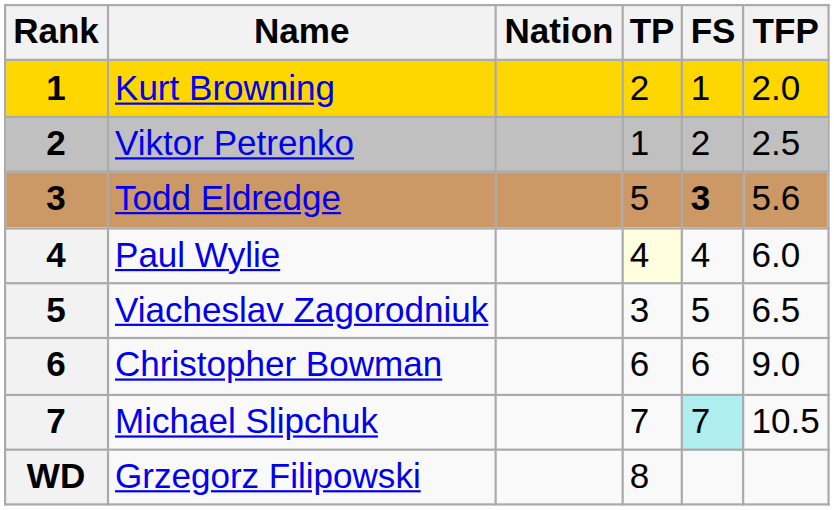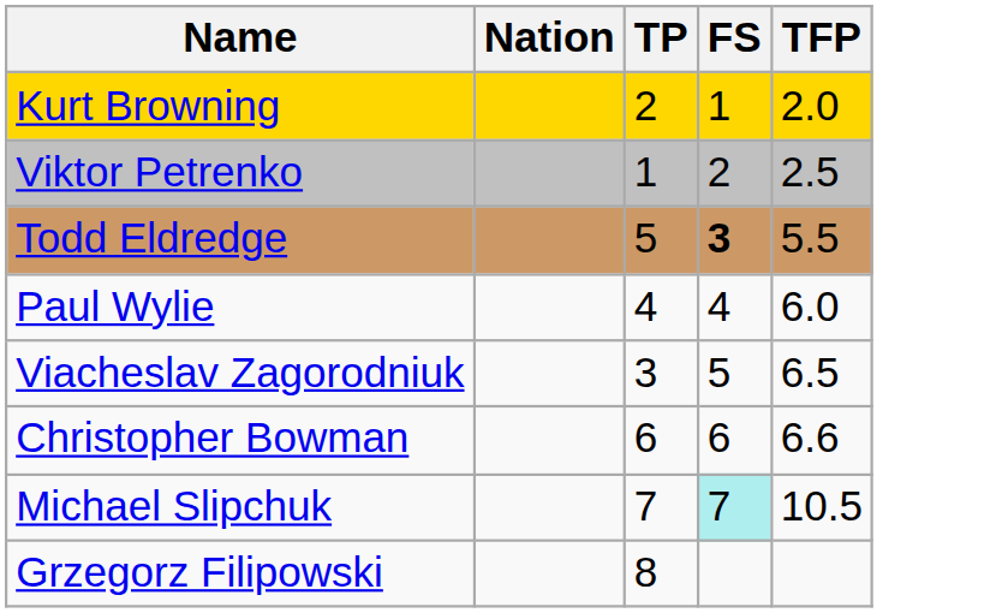- column: Rank | 1 | 2 | 3 | 4 | 5 | 6 | 7 | WD
Todd Eldredge | TFP: 5.6 -> 5.5
Paul Wylie | TP: lightyellow background -> no background
Christopher Bowman | TFP: 9.0 -> 6.6
